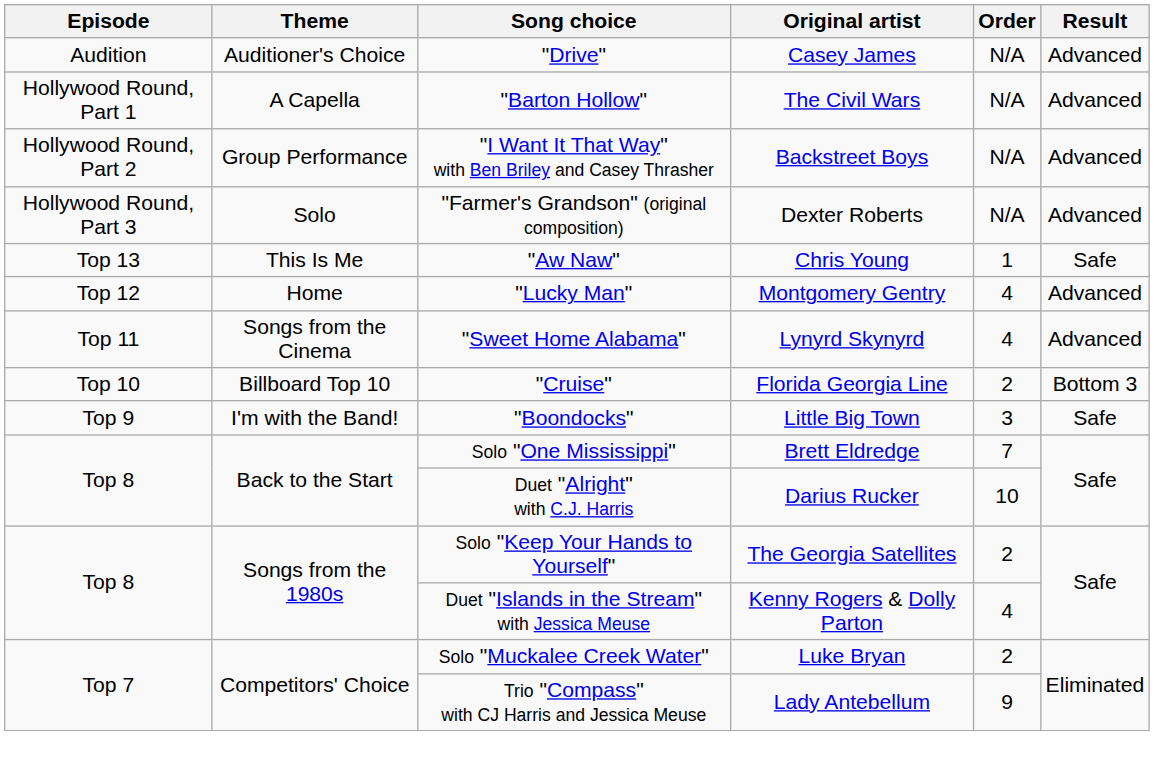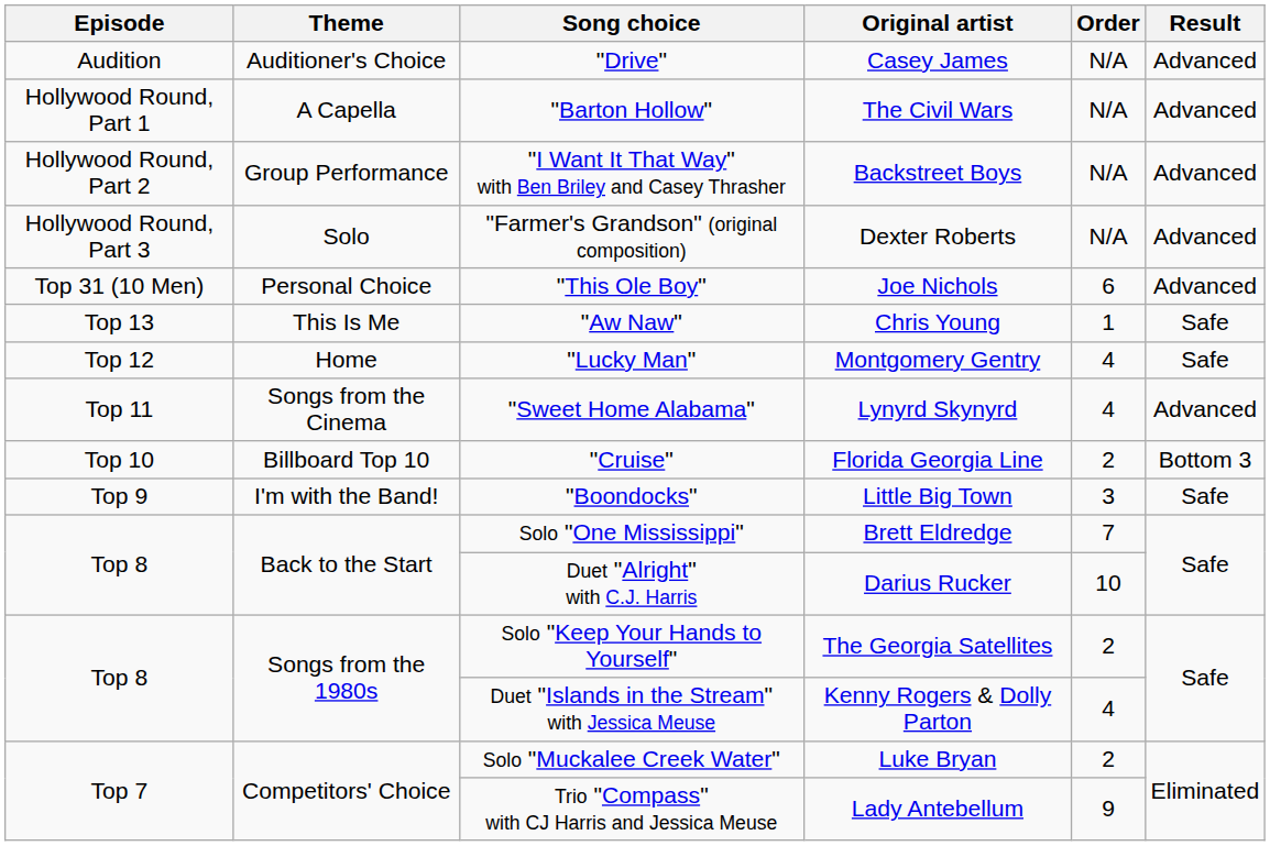+ row: Top 31 (10 Men) | Personal Choice | "This Ole Boy" | Joe Nichols | 6 | Advanced
"Lucky Man" | Result: Advanced -> Safe
